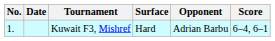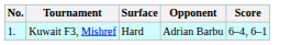- column: Date
